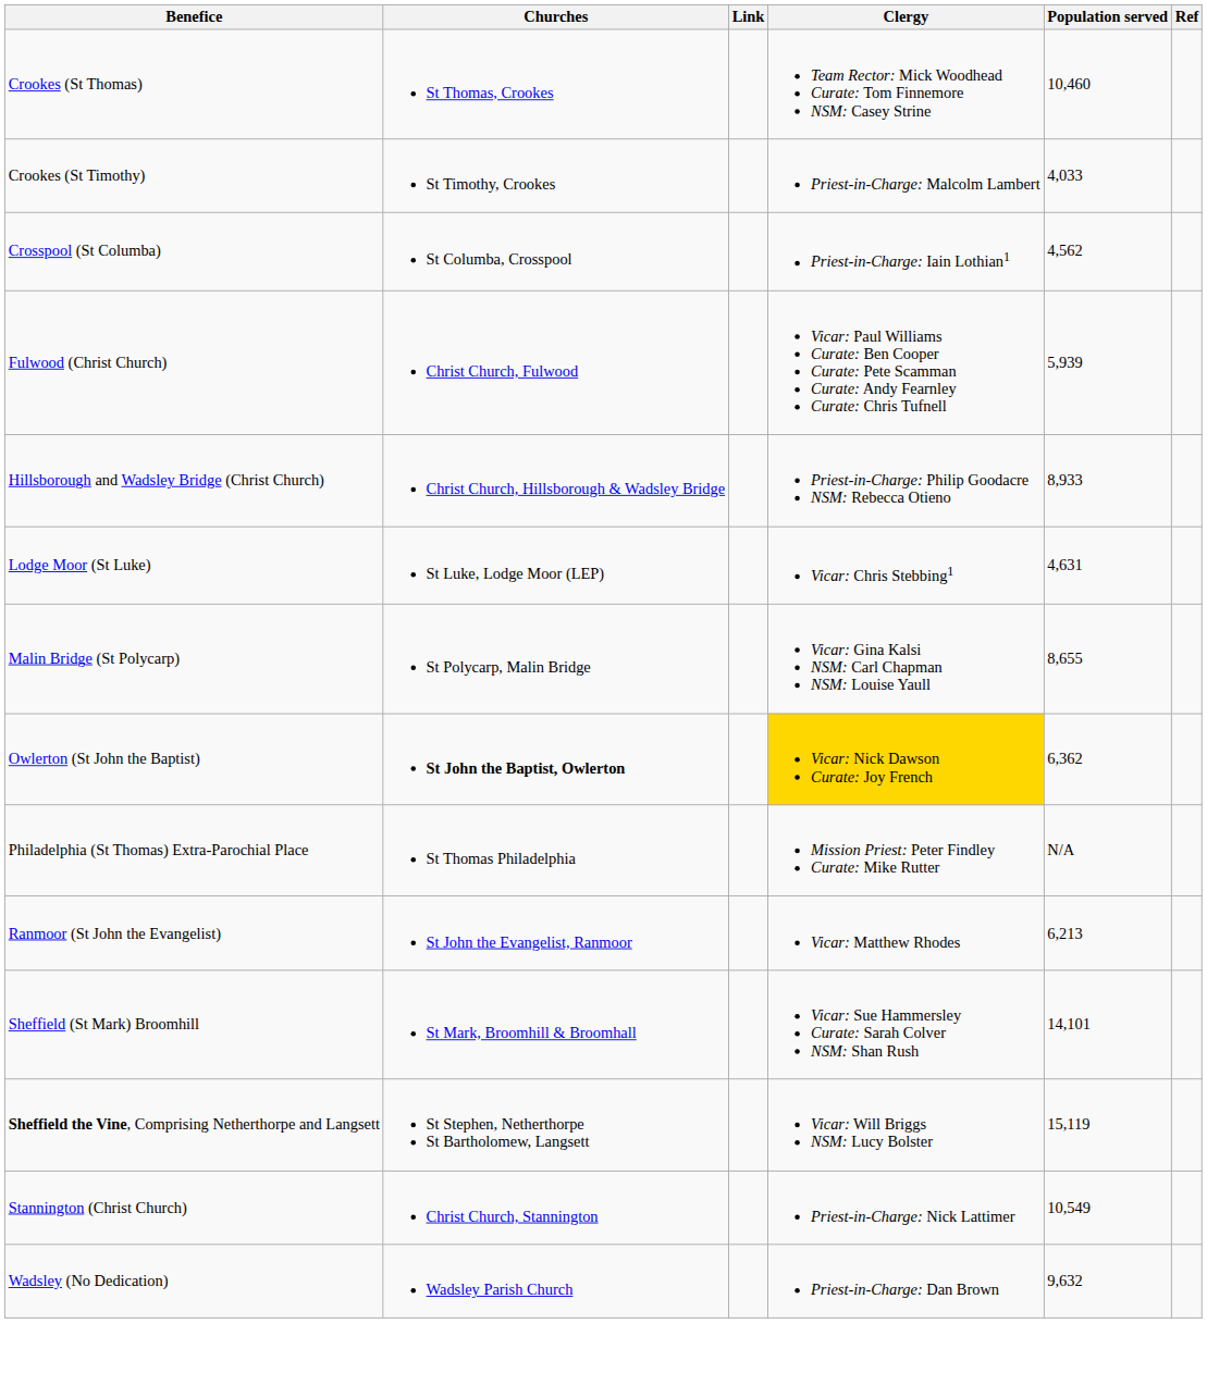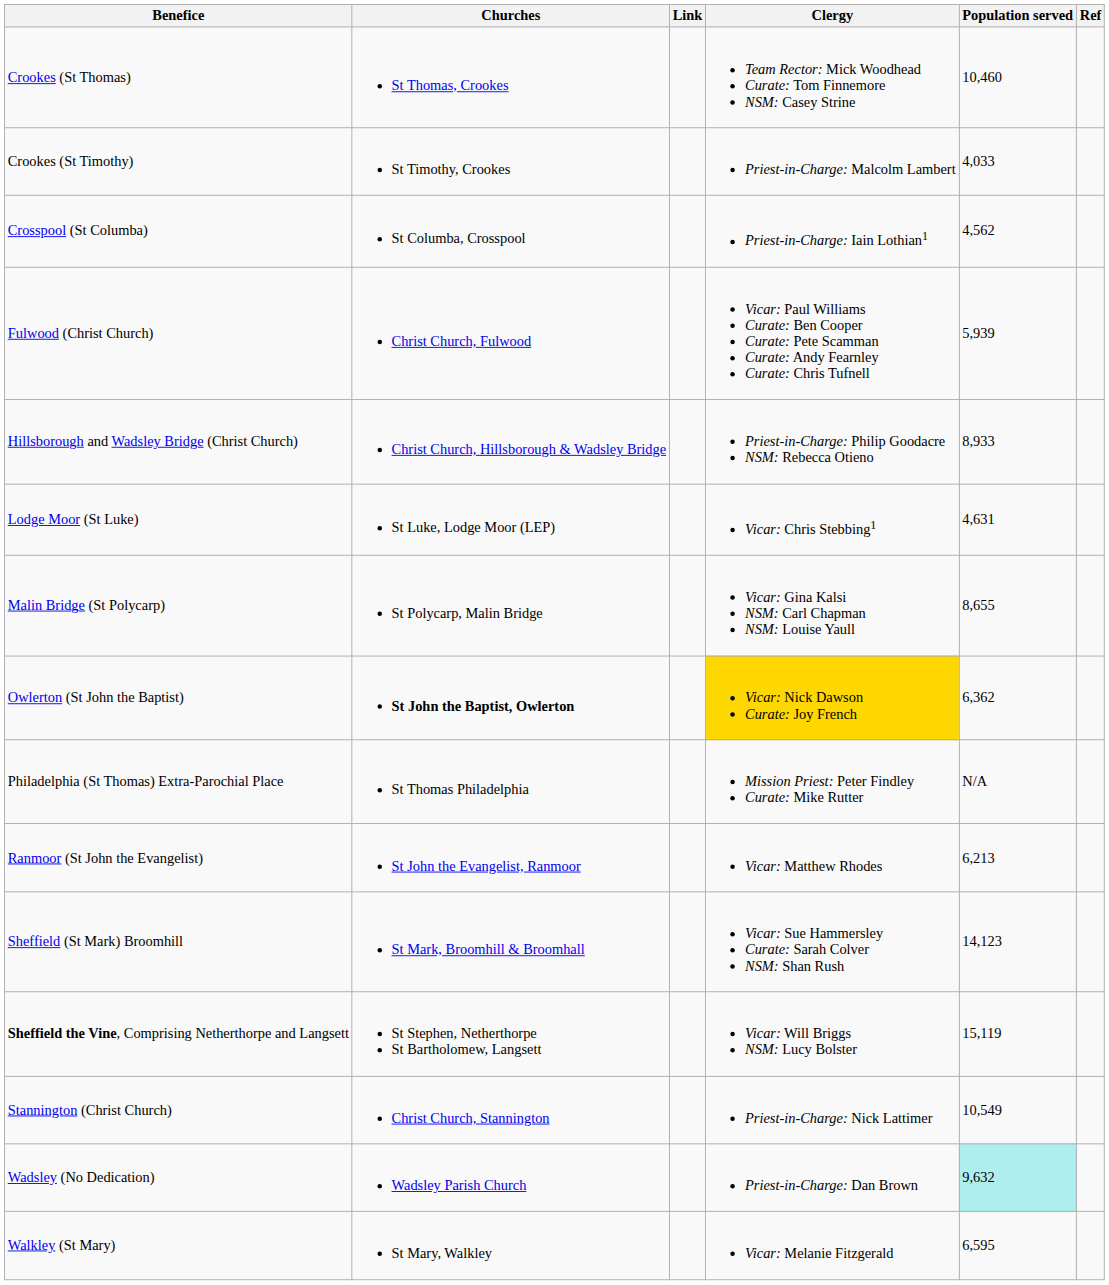Sheffield (St Mark) Broomhill | Population served: 14,101 -> 14,123
Wadsley (No Dedication) | Population served: no background -> paleturquoise background
+ row: Walkley (St Mary) | St Mary, Walkley | Vicar: Melanie Fitzgerald | 6,595
